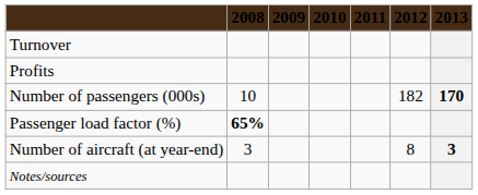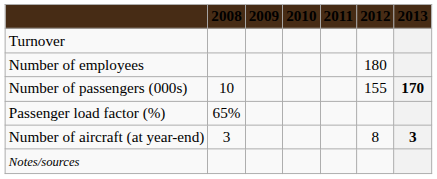- row: Profits
+ row: Number of employees | 180
Number of passengers (000s) | 2012: 182 -> 155
Passenger load factor (%) | 2008: bold -> normal
